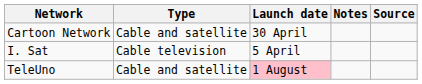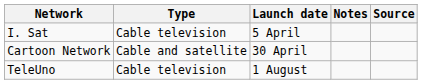rows swapped: Cartoon Network <-> I. Sat
TeleUno | Type: Cable and satellite -> Cable television
TeleUno | Launch date: pink background -> no background
